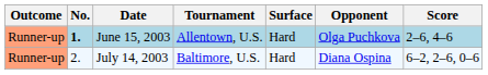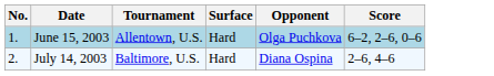- column: Outcome | Runner-up | Runner-up
June 15, 2003 | No.: bold -> normal
June 15, 2003 | Score: 2–6, 4–6 -> 6–2, 2–6, 0–6
July 14, 2003 | Score: 6–2, 2–6, 0–6 -> 2–6, 4–6
